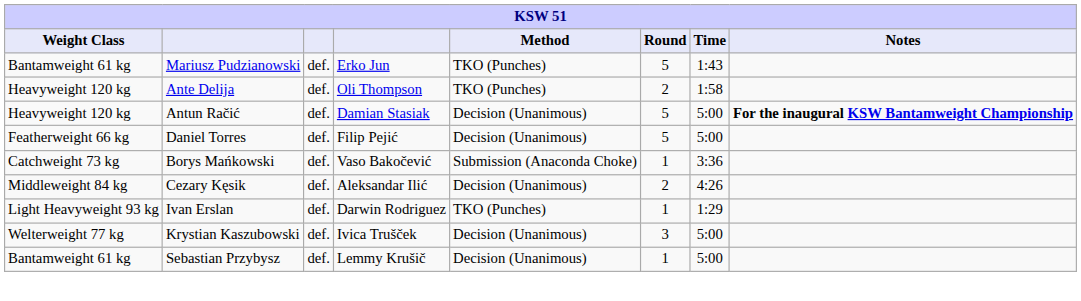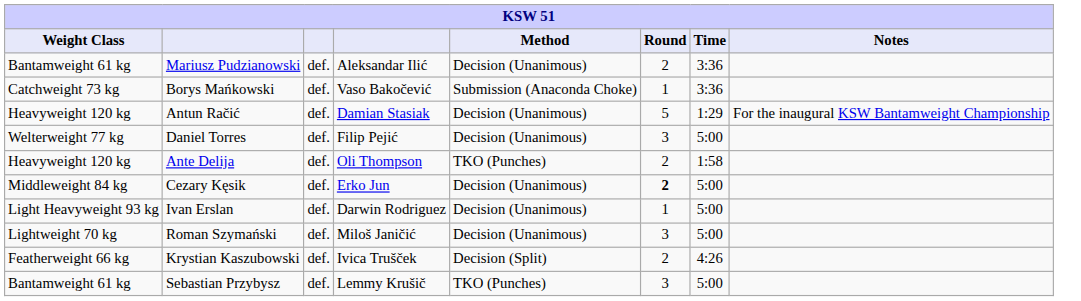Mariusz Pudzianowski | column 4: Erko Jun -> Aleksandar Ilić
Mariusz Pudzianowski | Method: TKO (Punches) -> Decision (Unanimous)
Mariusz Pudzianowski | Round: 5 -> 2
Mariusz Pudzianowski | Time: 1:43 -> 3:36
rows swapped: Borys Mańkowski <-> Ante Delija
Antun Račić | Time: 5:00 -> 1:29
Antun Račić | Notes: bold -> normal
Daniel Torres | Weight Class: Featherweight 66 kg -> Welterweight 77 kg
Daniel Torres | Round: 5 -> 3
Cezary Kęsik | column 4: Aleksandar Ilić -> Erko Jun
Cezary Kęsik | Round: normal -> bold
Cezary Kęsik | Time: 4:26 -> 5:00
Ivan Erslan | Method: TKO (Punches) -> Decision (Unanimous)
Ivan Erslan | Time: 1:29 -> 5:00
+ row: Lightweight 70 kg | Roman Szymański | def. | Miloš Janičić | Decision (Unanimous) | 3 | 5:00
Krystian Kaszubowski | Weight Class: Welterweight 77 kg -> Featherweight 66 kg
Krystian Kaszubowski | Method: Decision (Unanimous) -> Decision (Split)
Krystian Kaszubowski | Round: 3 -> 2
Krystian Kaszubowski | Time: 5:00 -> 4:26
Sebastian Przybysz | Method: Decision (Unanimous) -> TKO (Punches)
Sebastian Przybysz | Round: 1 -> 3
